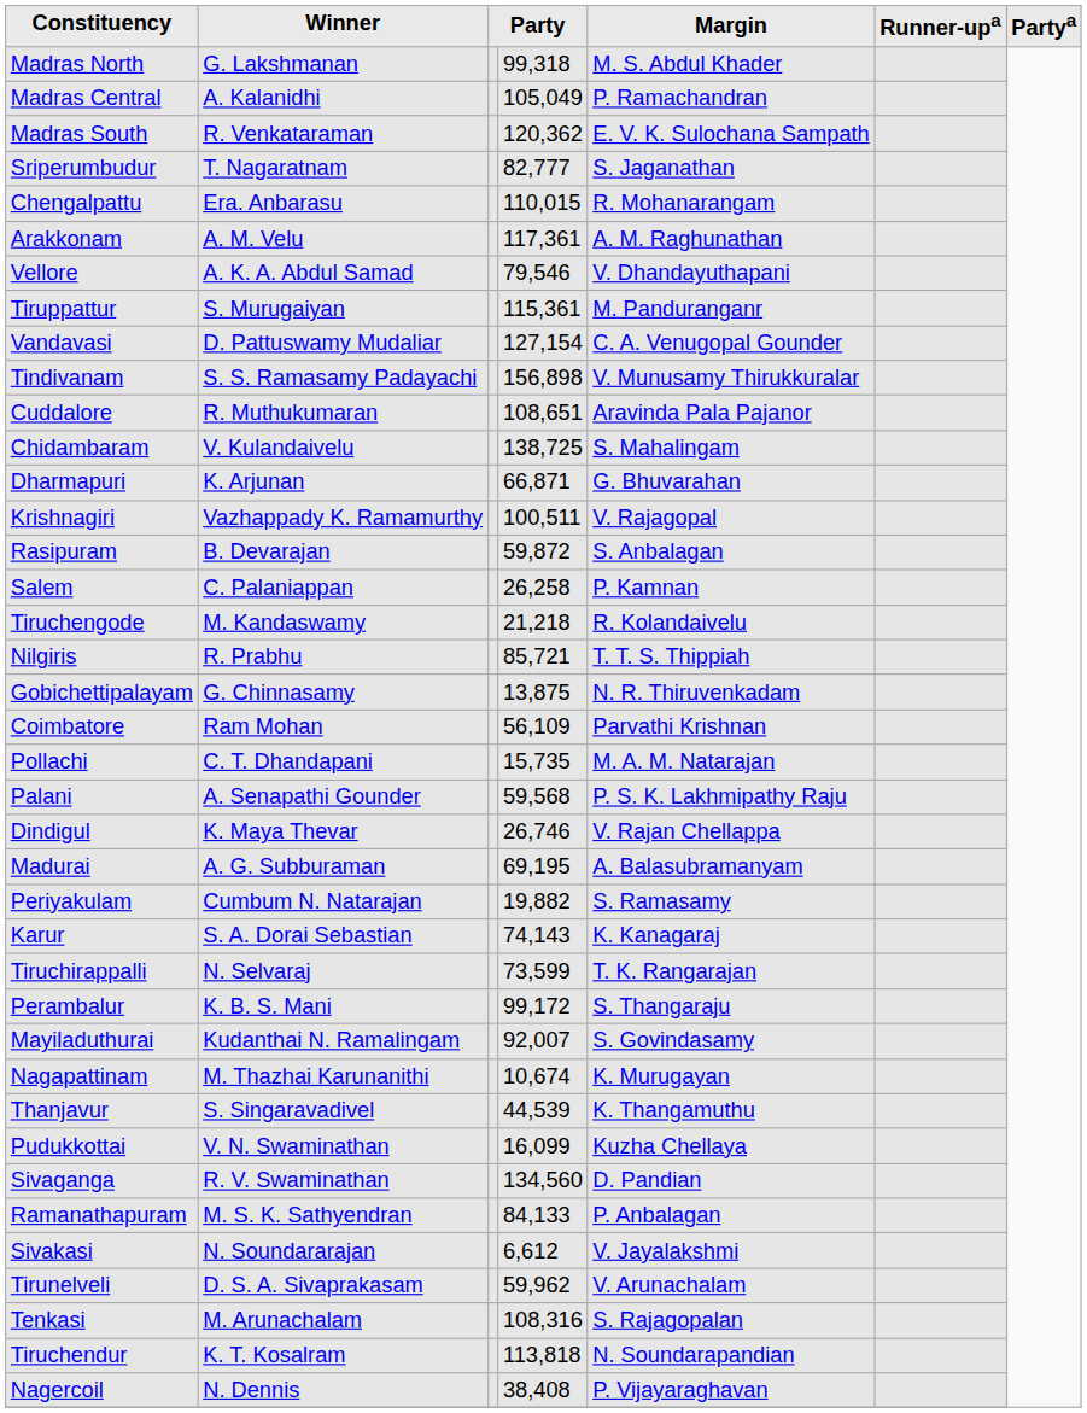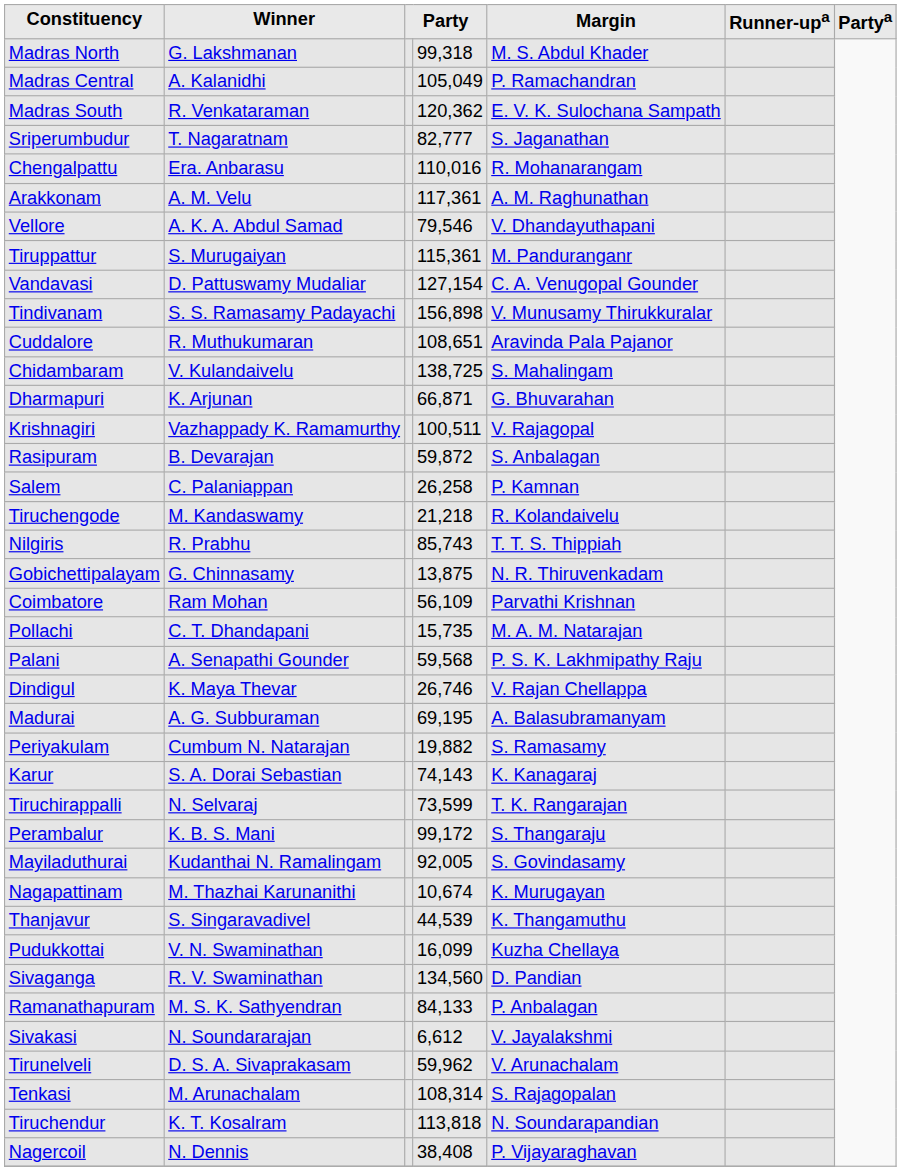Chengalpattu | column 4: 110,015 -> 110,016
Nilgiris | column 4: 85,721 -> 85,743
Mayiladuthurai | column 4: 92,007 -> 92,005
Tenkasi | column 4: 108,316 -> 108,314
